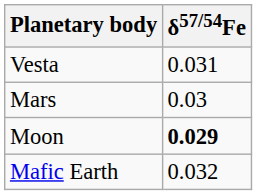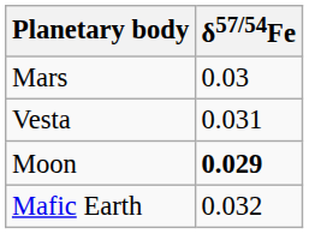rows swapped: Vesta <-> Mars
